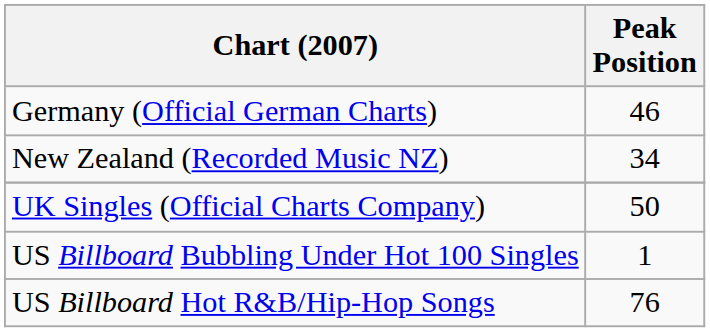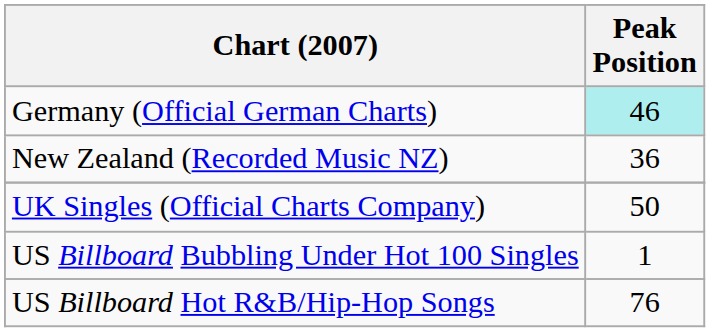Germany (Official German Charts) | Peak Position: no background -> paleturquoise background
New Zealand (Recorded Music NZ) | Peak Position: 34 -> 36
